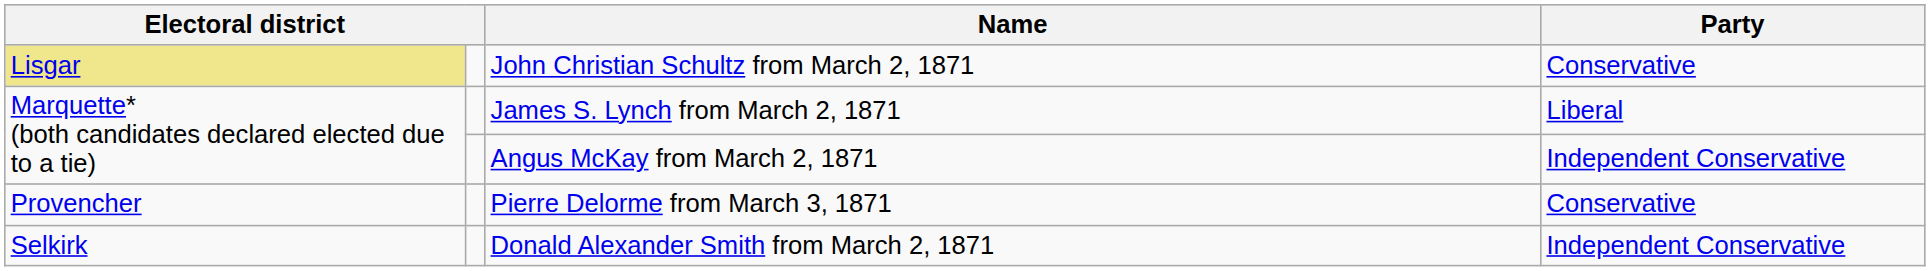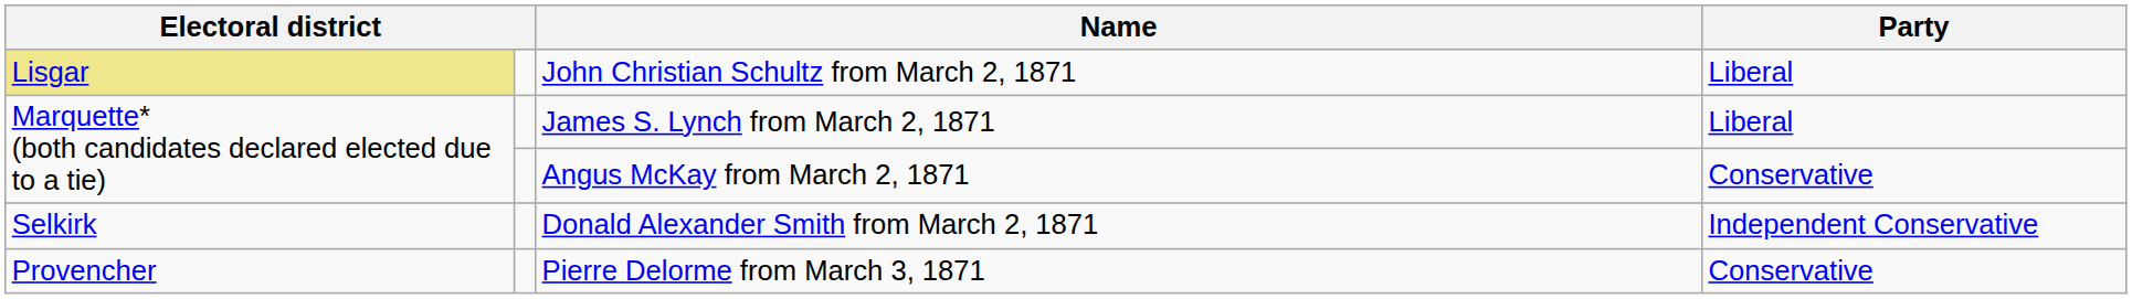John Christian Schultz from March 2, 1871 | Party: Conservative -> Liberal
Angus McKay from March 2, 1871 | Party: Independent Conservative -> Conservative
rows swapped: Donald Alexander Smith from March 2, 1871 <-> Pierre Delorme from March 3, 1871
